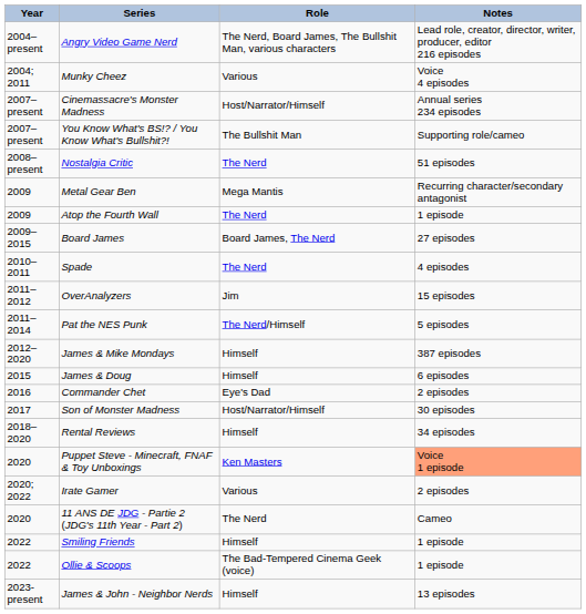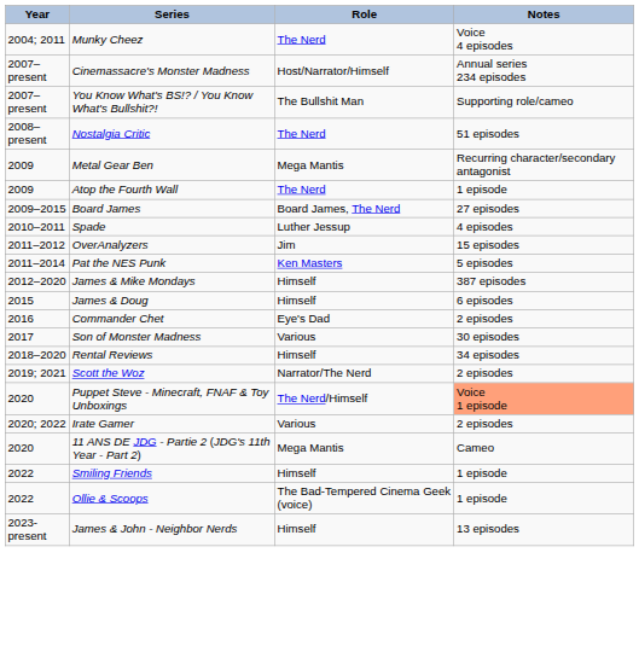- row: 2004–present | Angry Video Game Nerd | The Nerd, Board James, The Bullshit Man, various characters | Lead role, creator, director, writer, producer, editor 216 episodes
Munky Cheez | Role: Various -> The Nerd
Spade | Role: The Nerd -> Luther Jessup
Pat the NES Punk | Role: The Nerd/Himself -> Ken Masters
Son of Monster Madness | Role: Host/Narrator/Himself -> Various
+ row: 2019; 2021 | Scott the Woz | Narrator/The Nerd | 2 episodes
Puppet Steve - Minecraft, FNAF & Toy Unboxings | Role: Ken Masters -> The Nerd/Himself
11 ANS DE JDG - Partie 2 (JDG's 11th Year - Part 2) | Role: The Nerd -> Mega Mantis
